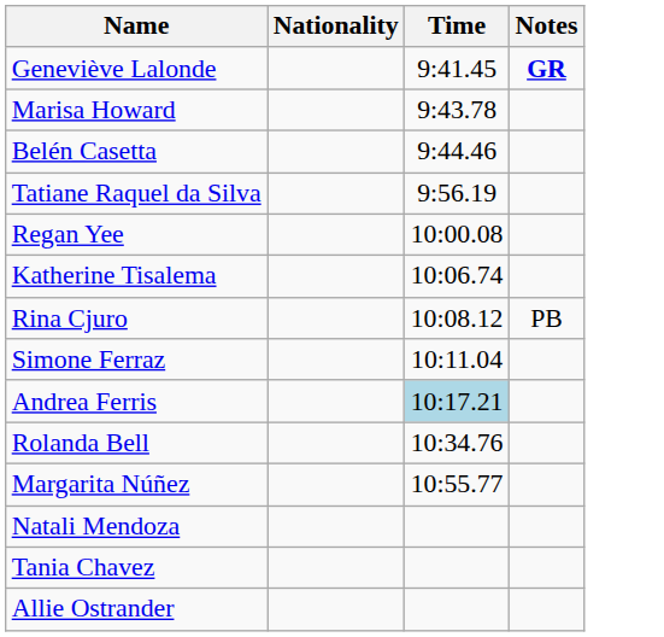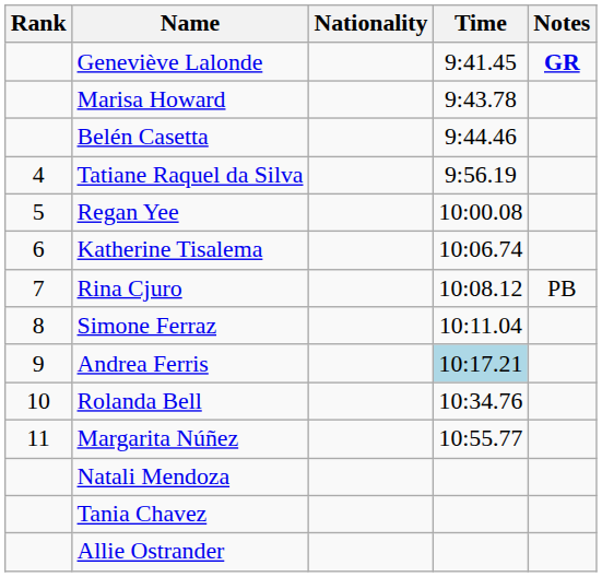+ column: Rank | 4 | 5 | 6 | 7 | 8 | 9 | 10 | 11
